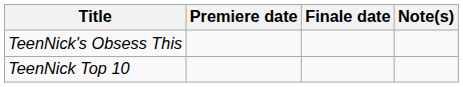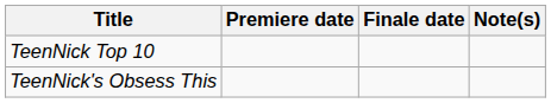rows swapped: TeenNick's Obsess This <-> TeenNick Top 10
